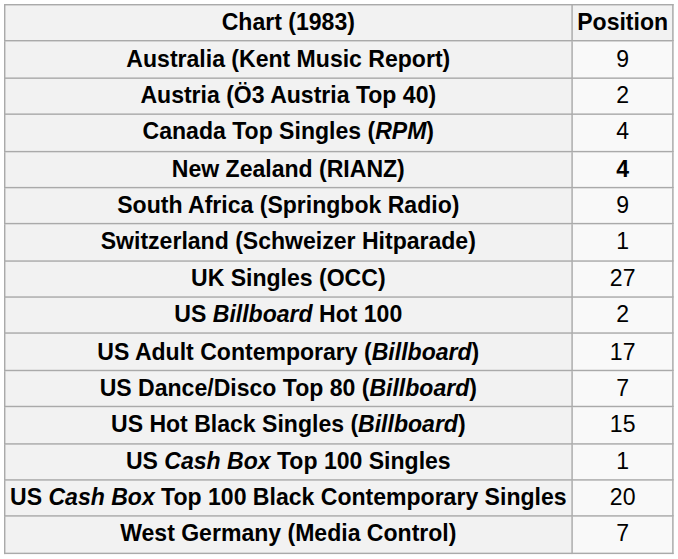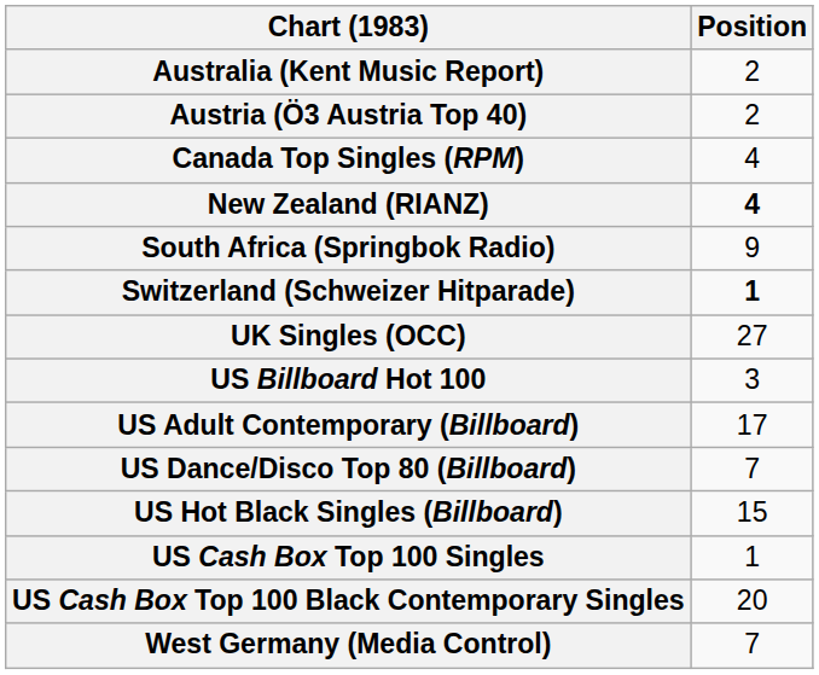Australia (Kent Music Report) | Position: 9 -> 2
Switzerland (Schweizer Hitparade) | Position: normal -> bold
US Billboard Hot 100 | Position: 2 -> 3
